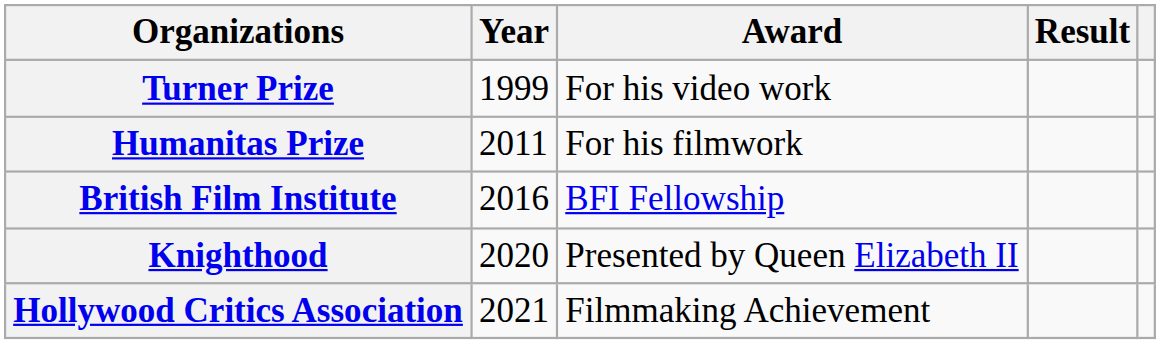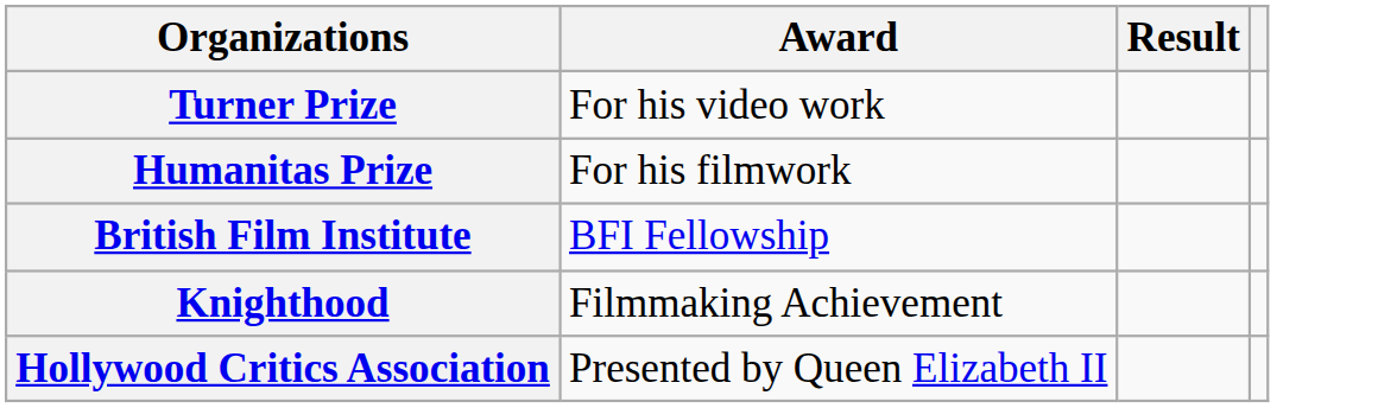- column: Year | 1999 | 2011 | 2016 | 2020 | 2021
Knighthood | Award: Presented by Queen Elizabeth II -> Filmmaking Achievement
Hollywood Critics Association | Award: Filmmaking Achievement -> Presented by Queen Elizabeth II
